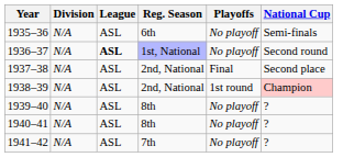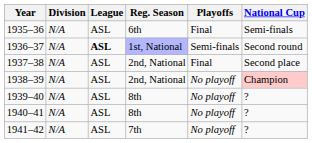1935–36 | Playoffs: No playoff -> Final
1936–37 | Playoffs: No playoff -> Semi-finals
1938–39 | Playoffs: 1st round -> No playoff
